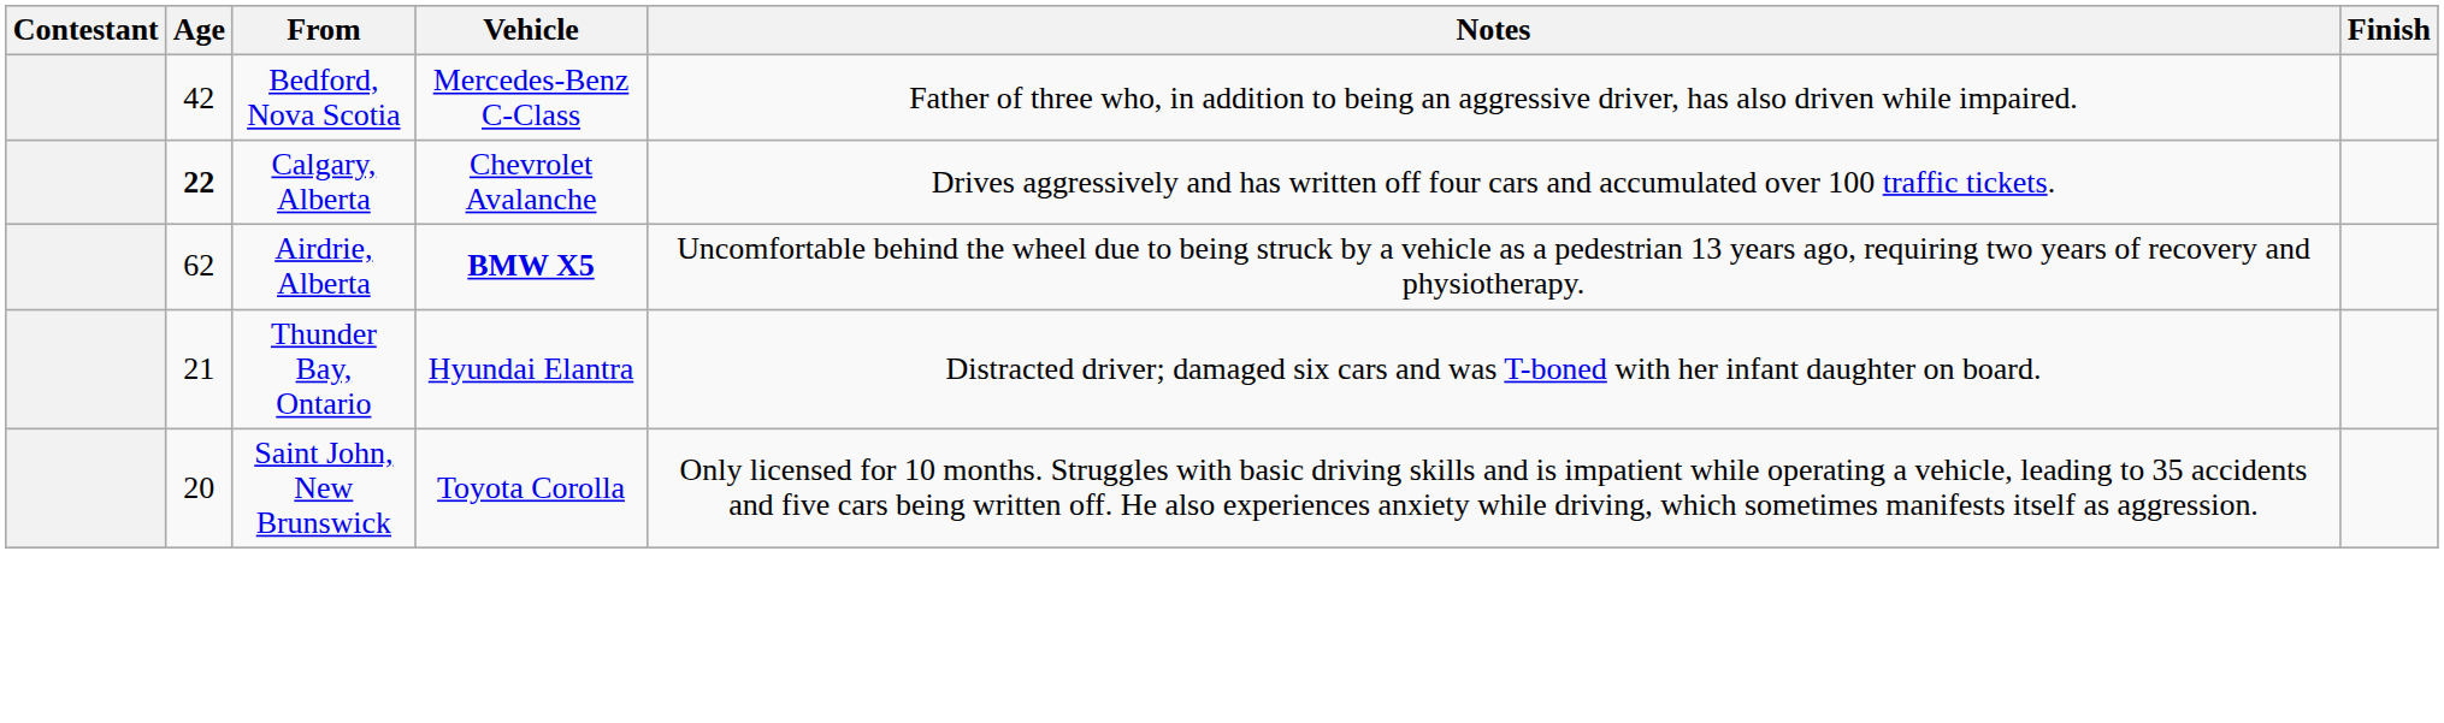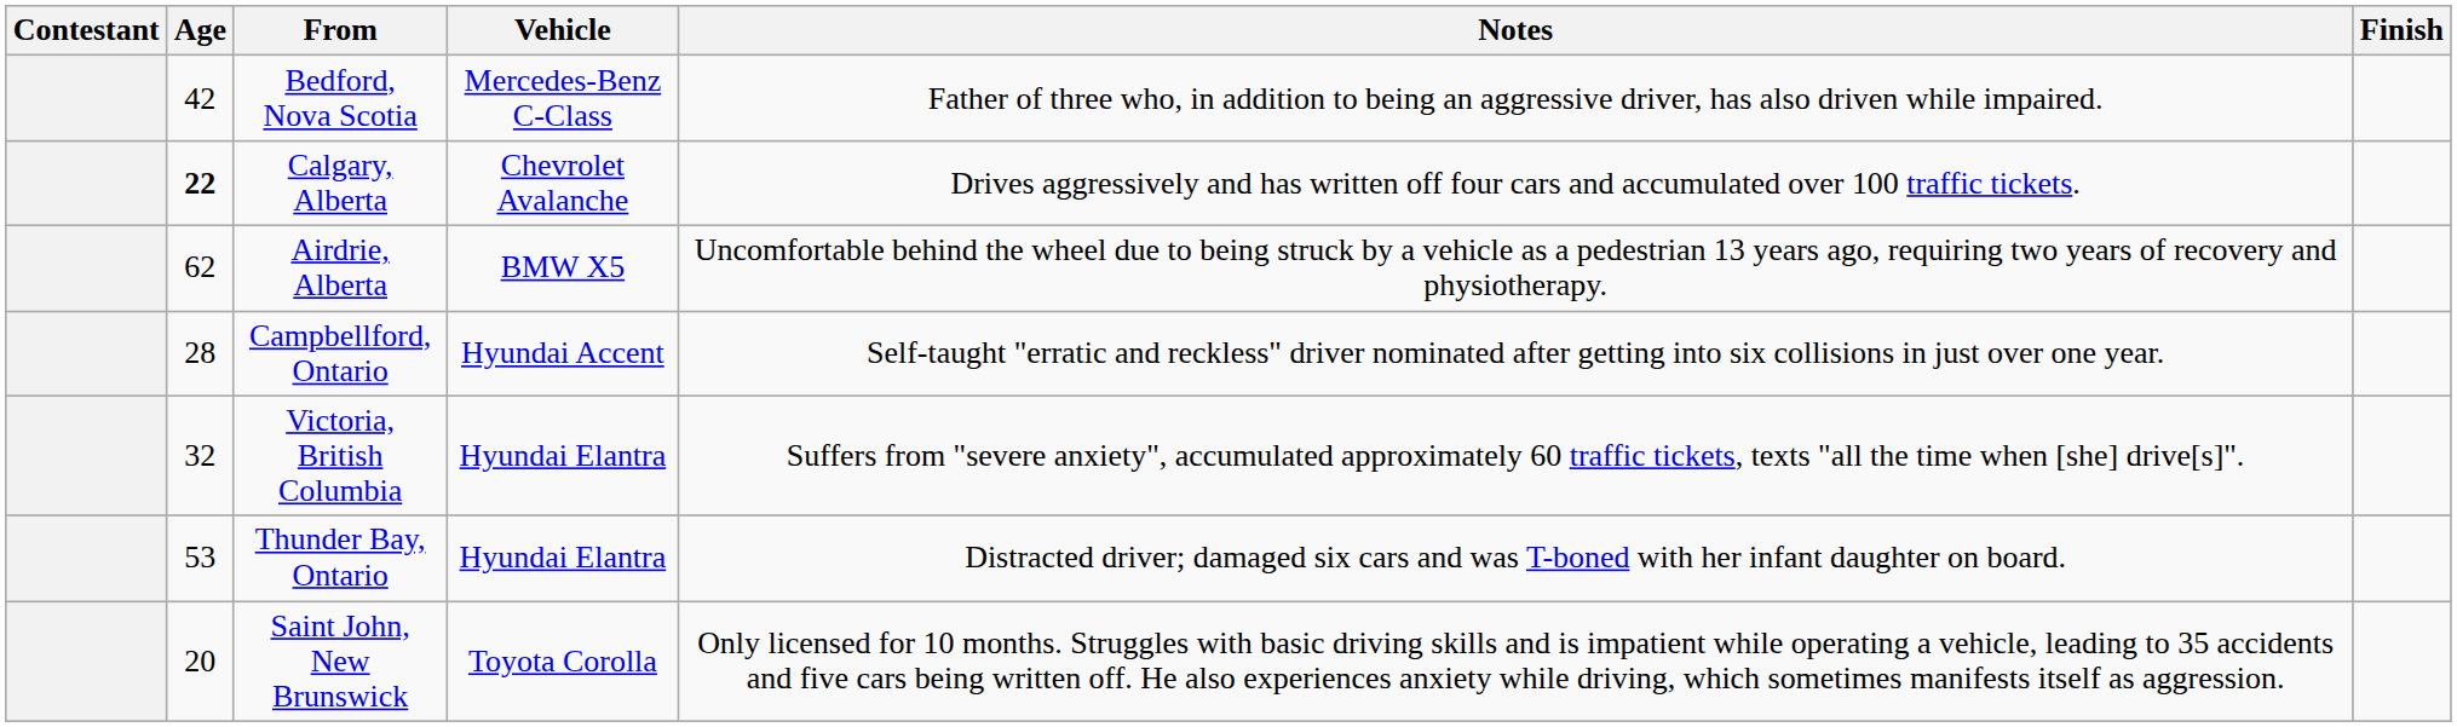Airdrie, Alberta | Vehicle: bold -> normal
+ row: 28 | Campbellford, Ontario | Hyundai Accent | Self-taught "erratic and reckless" driver nominated after getting into six collisions in just over one year.
+ row: 32 | Victoria, British Columbia | Hyundai Elantra | Suffers from "severe anxiety", accumulated approximately 60 traffic tickets, texts "all the time when [she] drive[s]".
Thunder Bay, Ontario | Age: 21 -> 53
